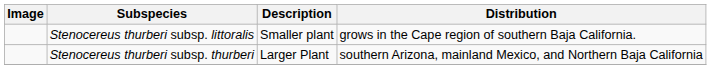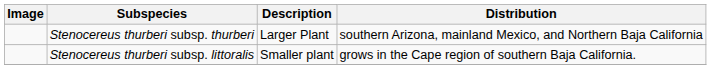rows swapped: Stenocereus thurberi subsp. littoralis <-> Stenocereus thurberi subsp. thurberi
